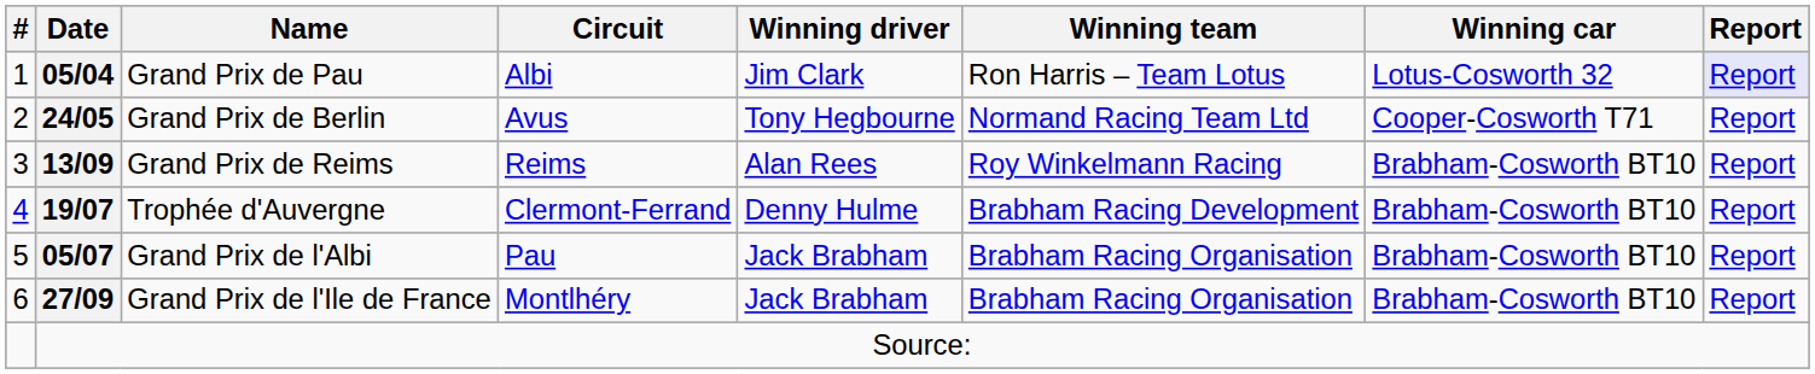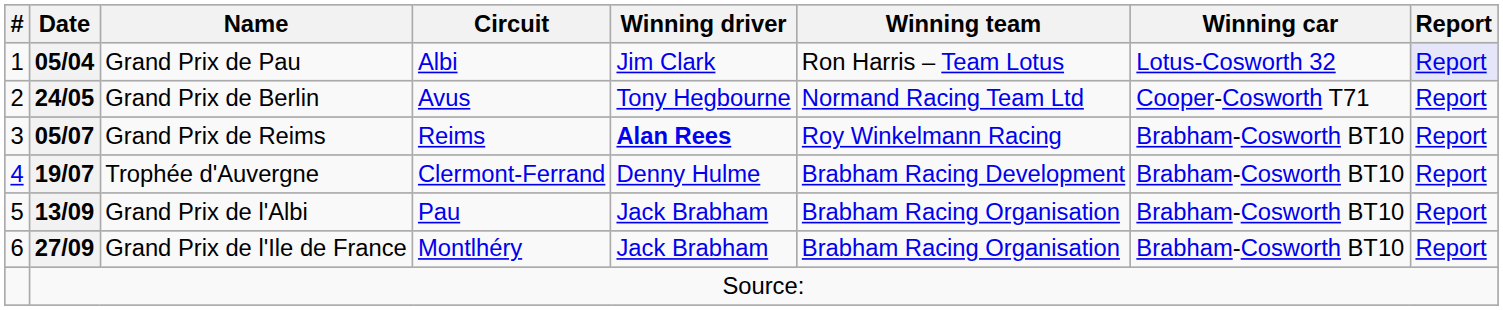Grand Prix de Reims | Date: 13/09 -> 05/07
Grand Prix de Reims | Winning driver: normal -> bold
Grand Prix de l'Albi | Date: 05/07 -> 13/09
